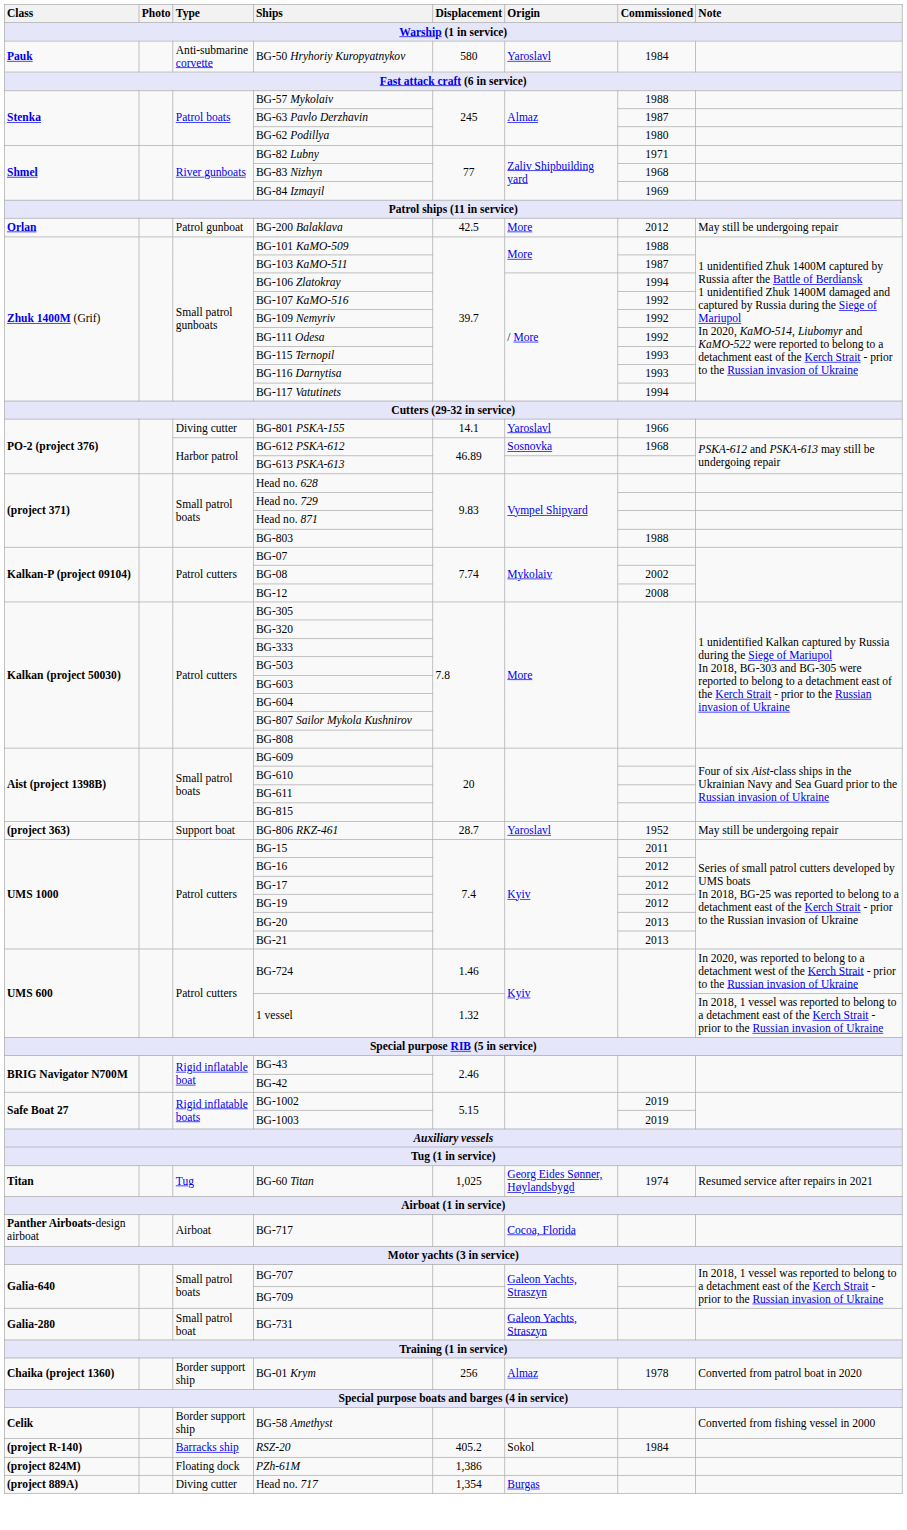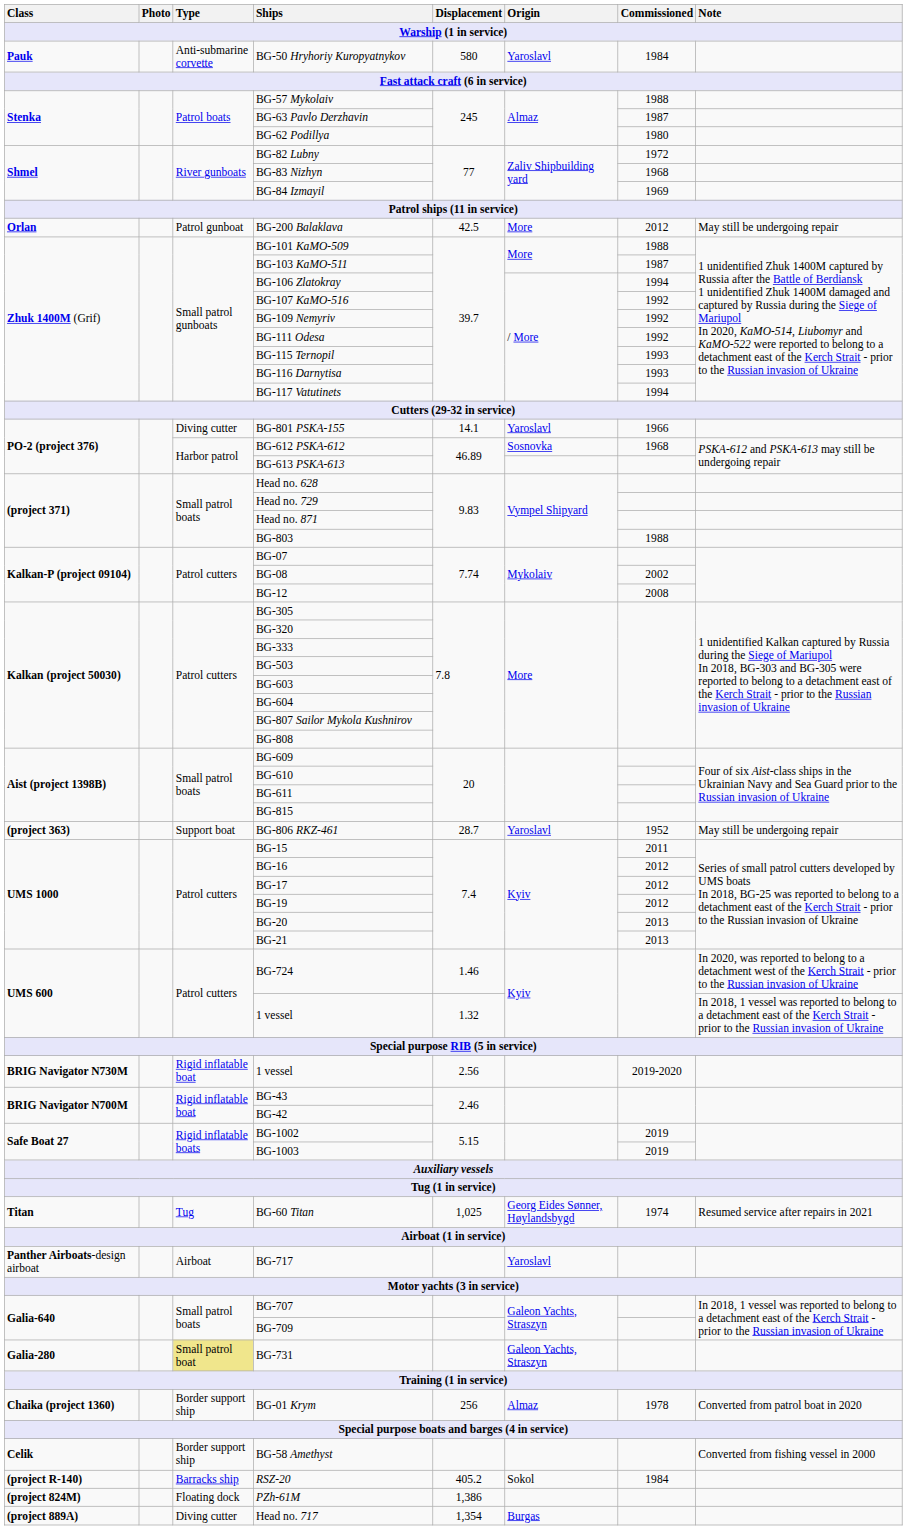BG-82 Lubny | Commissioned: 1971 -> 1972
+ row: BRIG Navigator N730M | Rigid inflatable boat | 1 vessel | 2.56 | 2019-2020
BG-717 | Origin: Cocoa, Florida -> Yaroslavl
BG-731 | Type: no background -> khaki background
